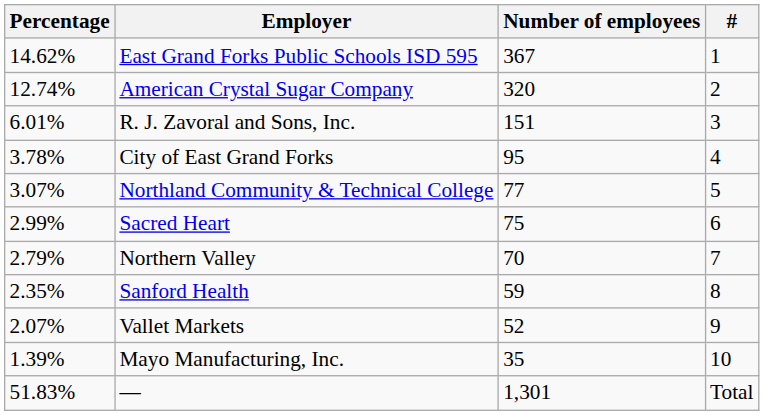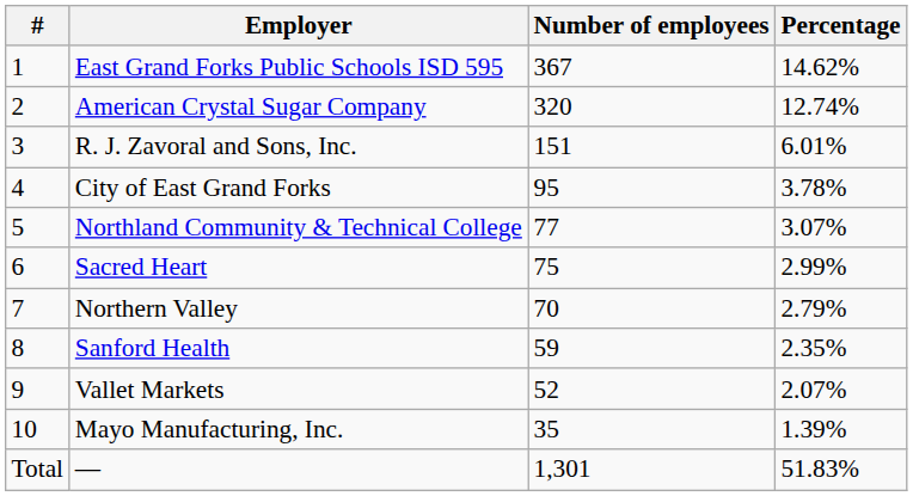columns swapped: # <-> Percentage
